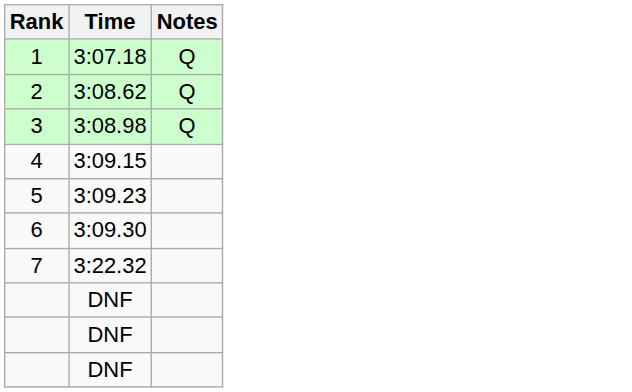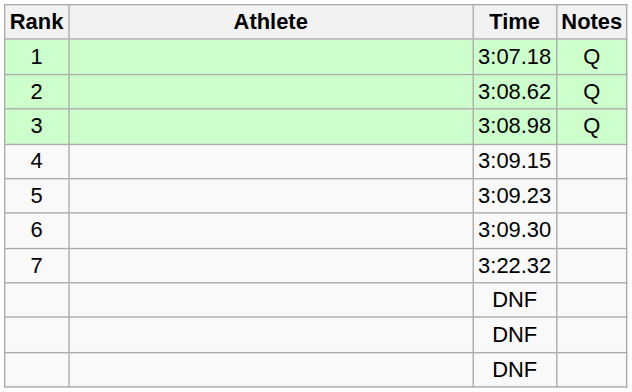+ column: Athlete
